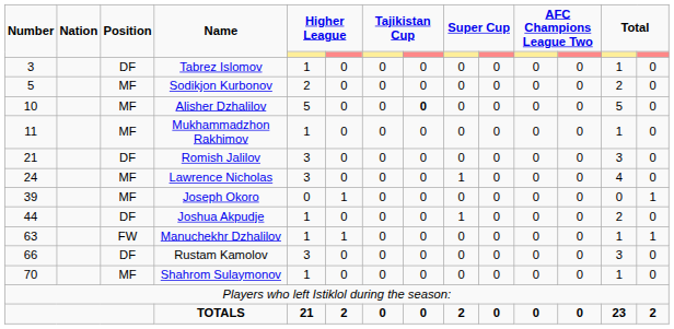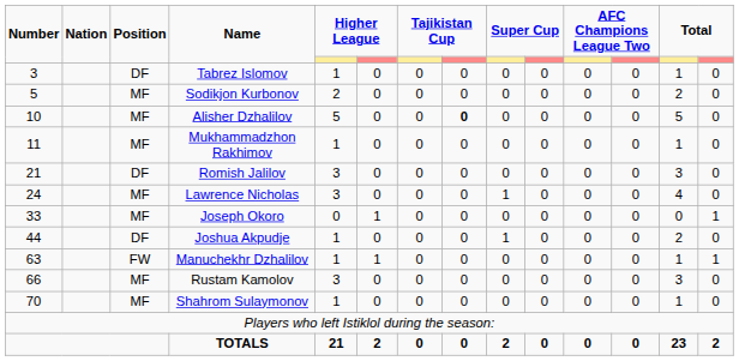Joseph Okoro | Number: 39 -> 33
Rustam Kamolov | Position: DF -> MF
